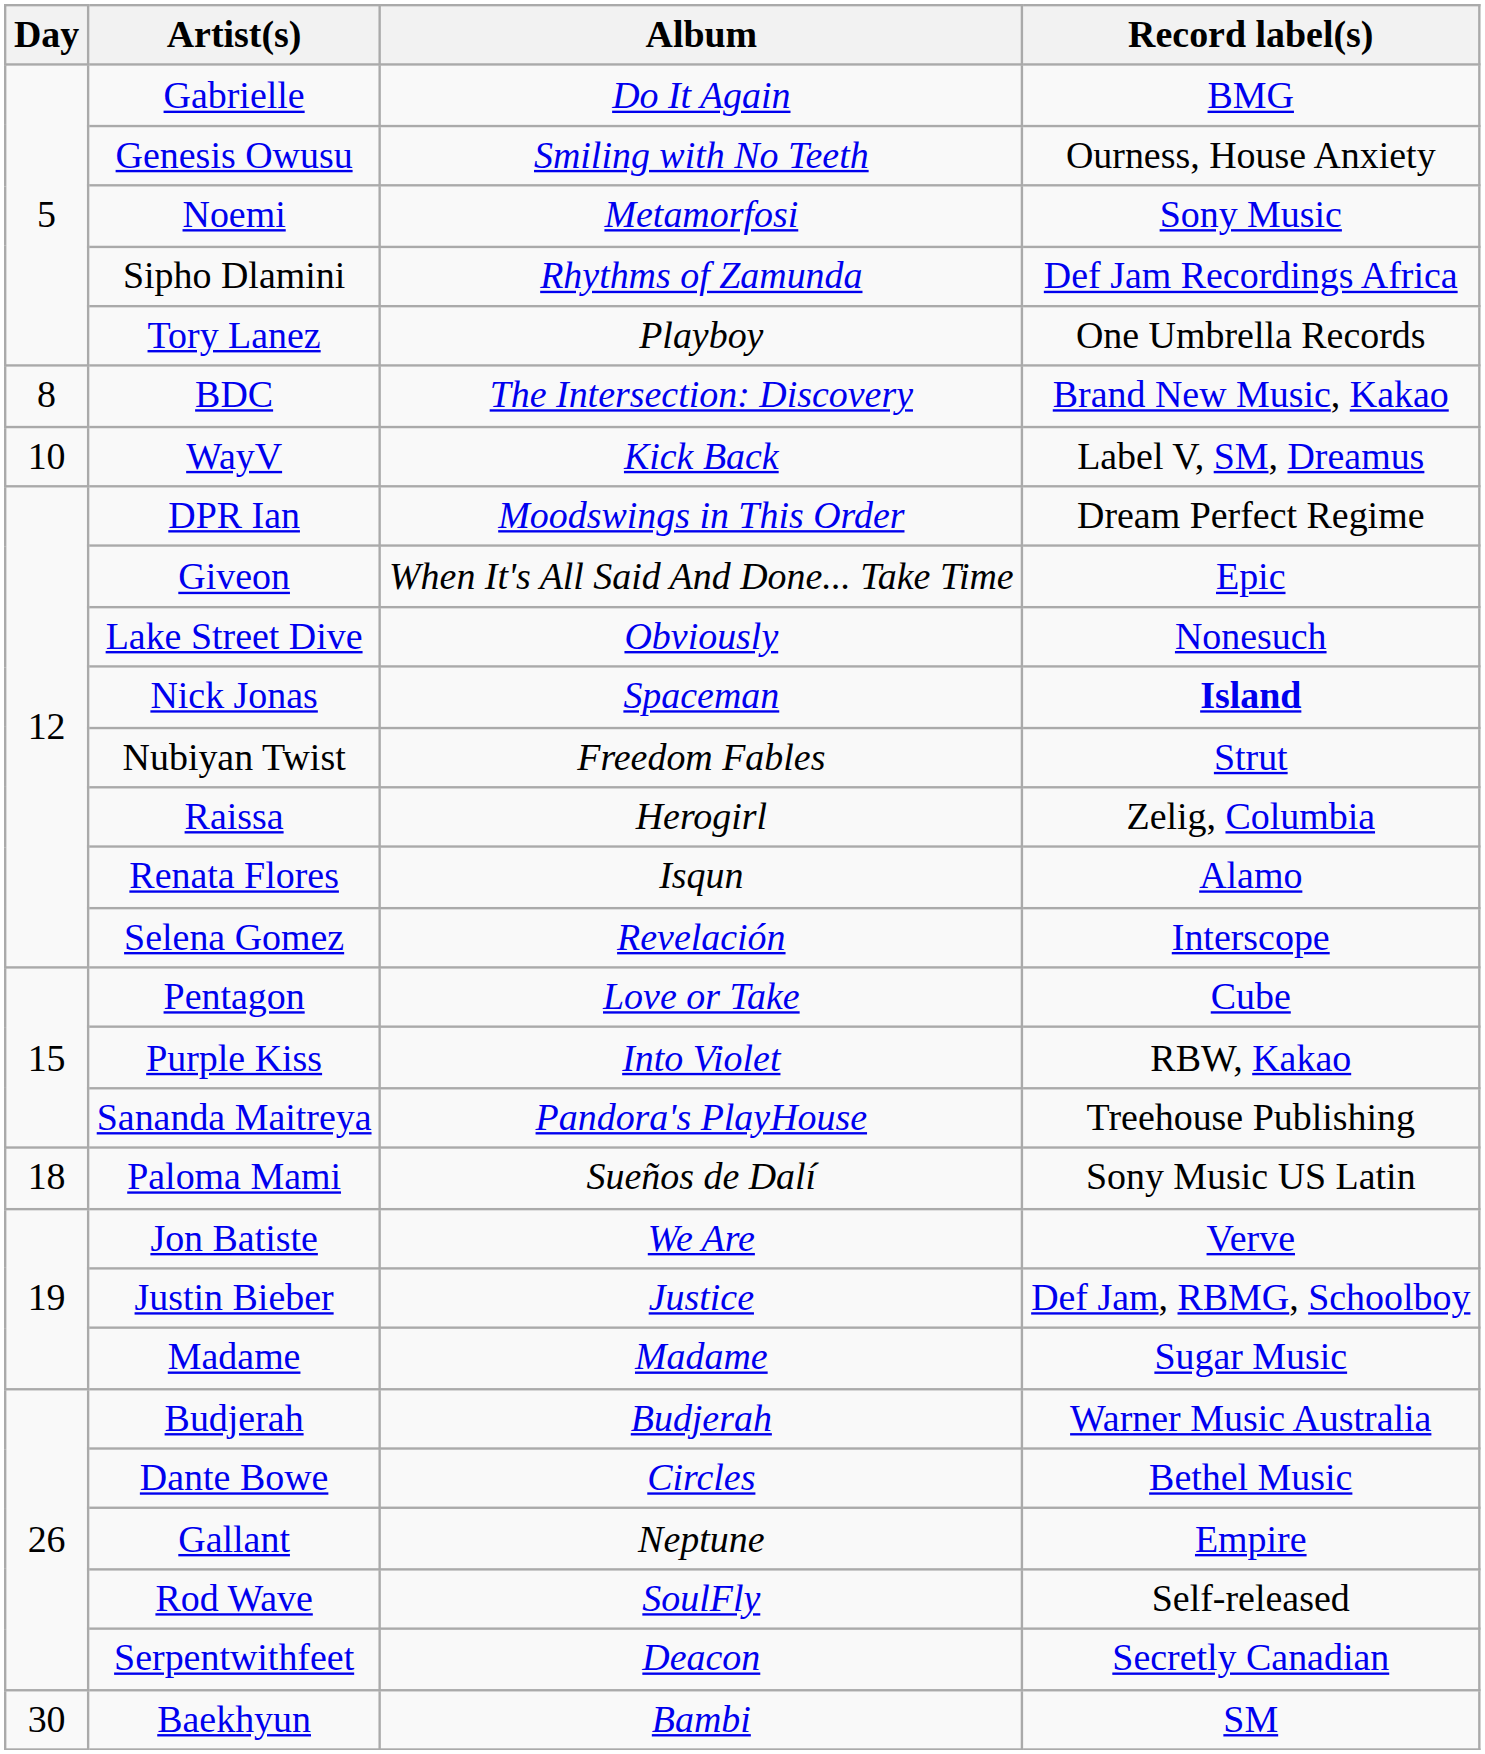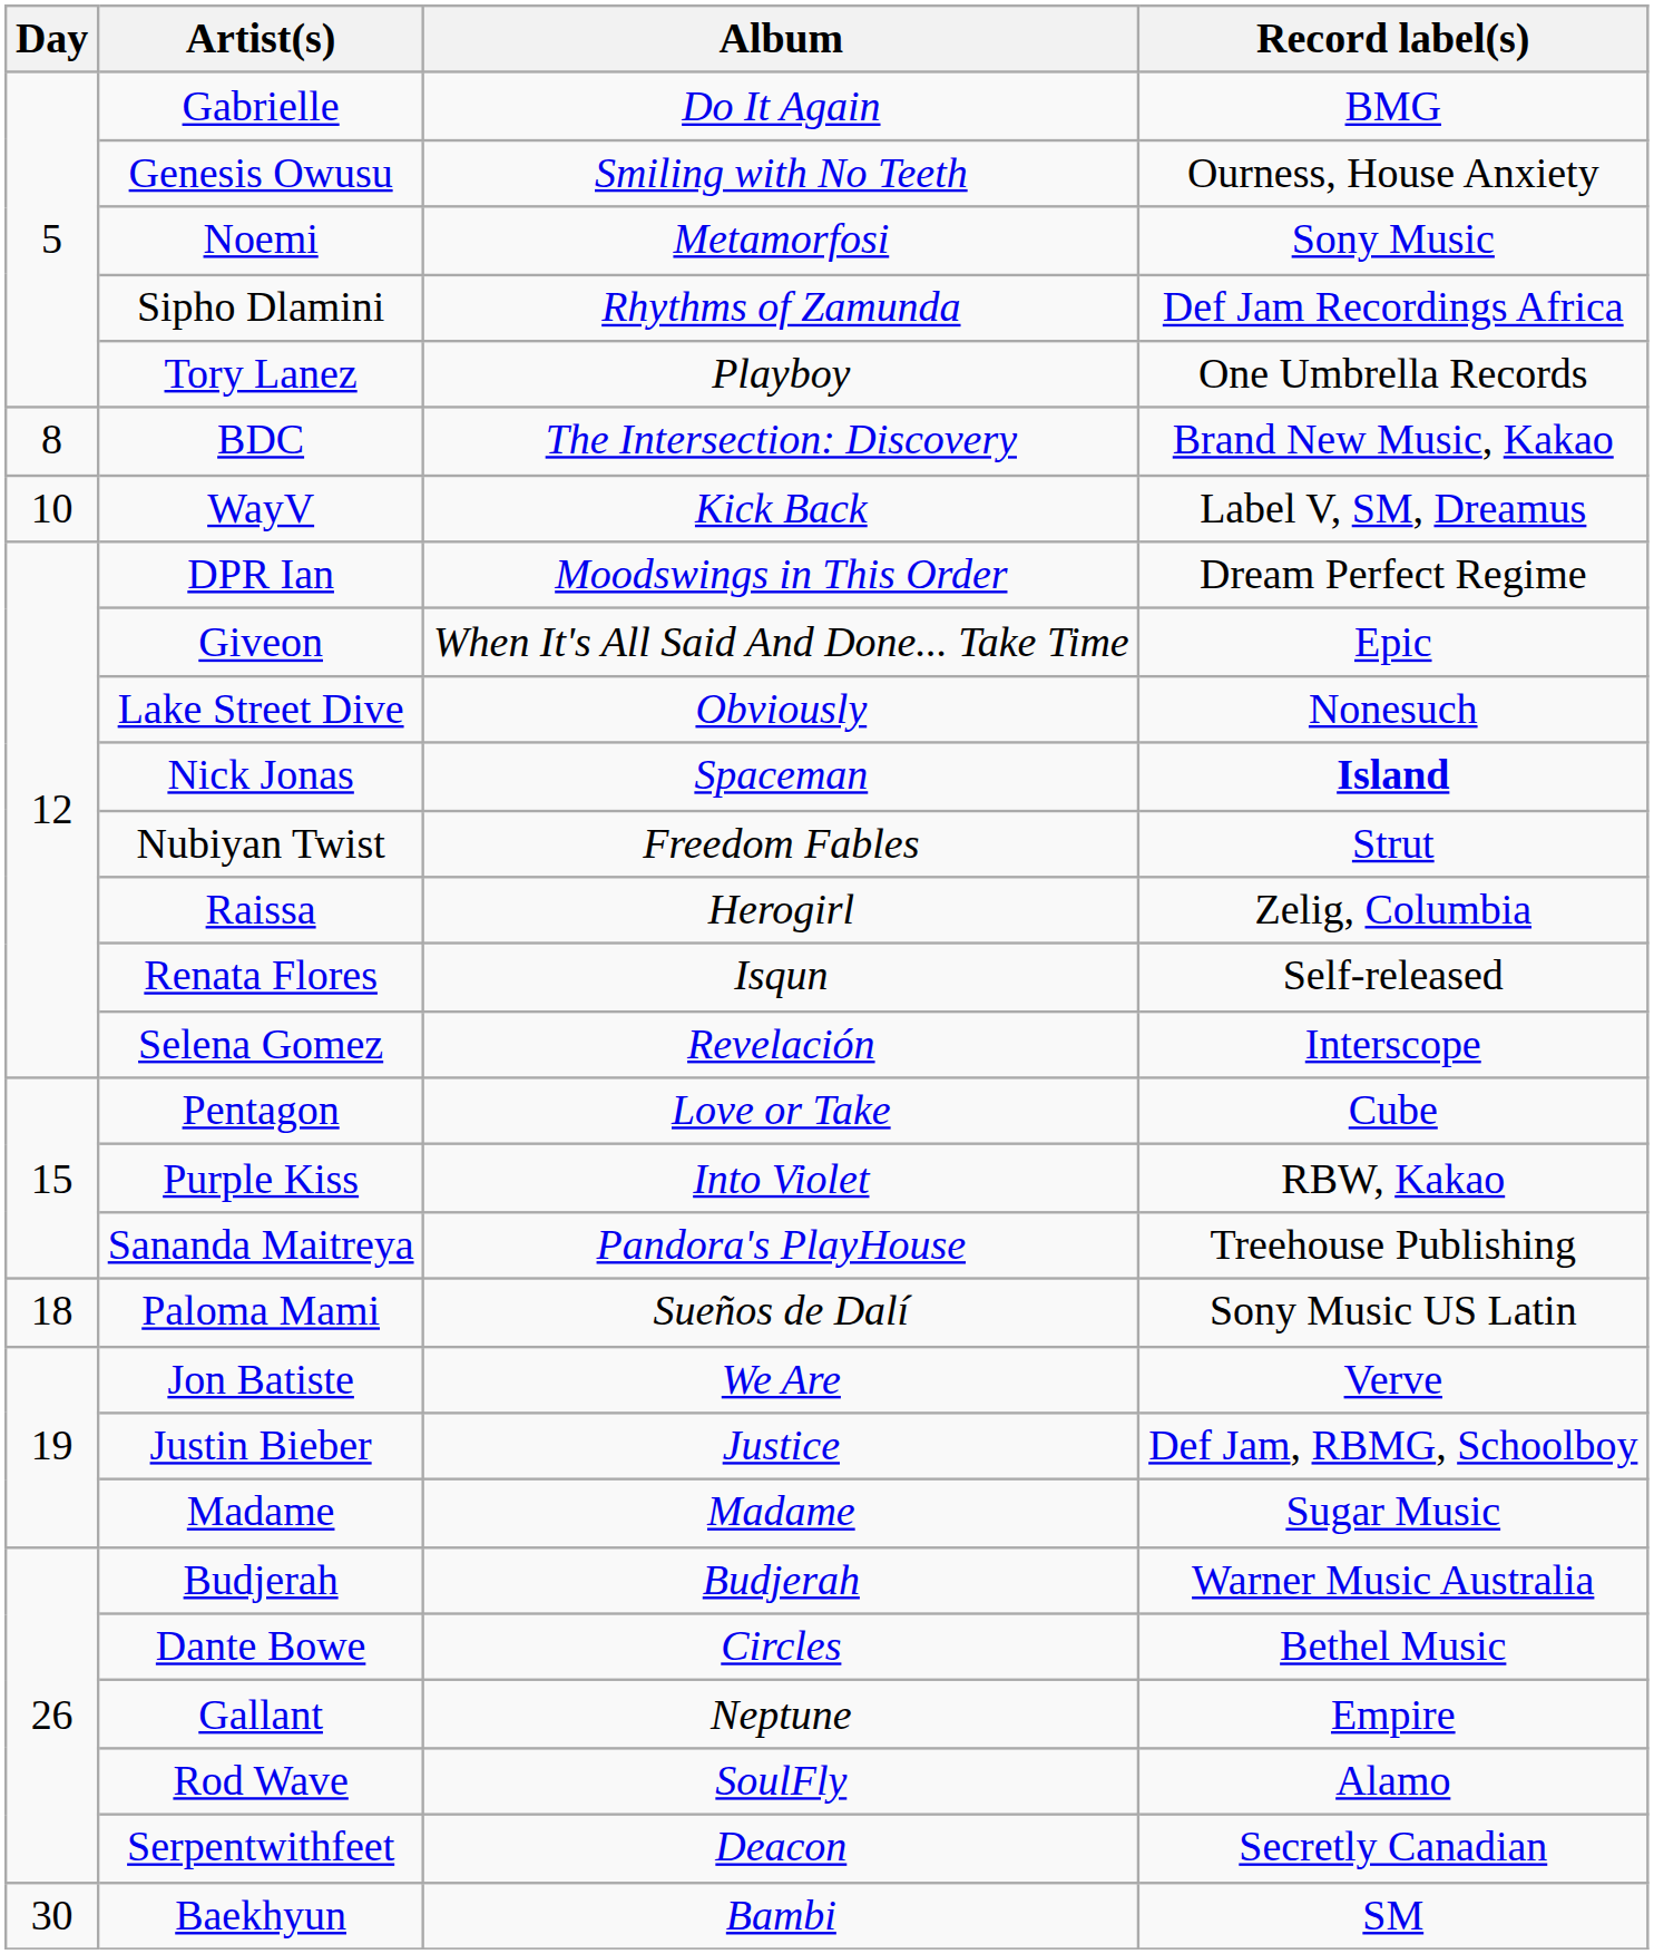Renata Flores | Record label(s): Alamo -> Self-released
Rod Wave | Record label(s): Self-released -> Alamo
